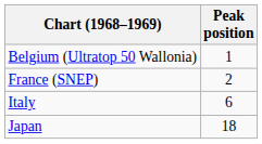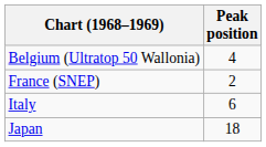Belgium (Ultratop 50 Wallonia) | Peak position: 1 -> 4
